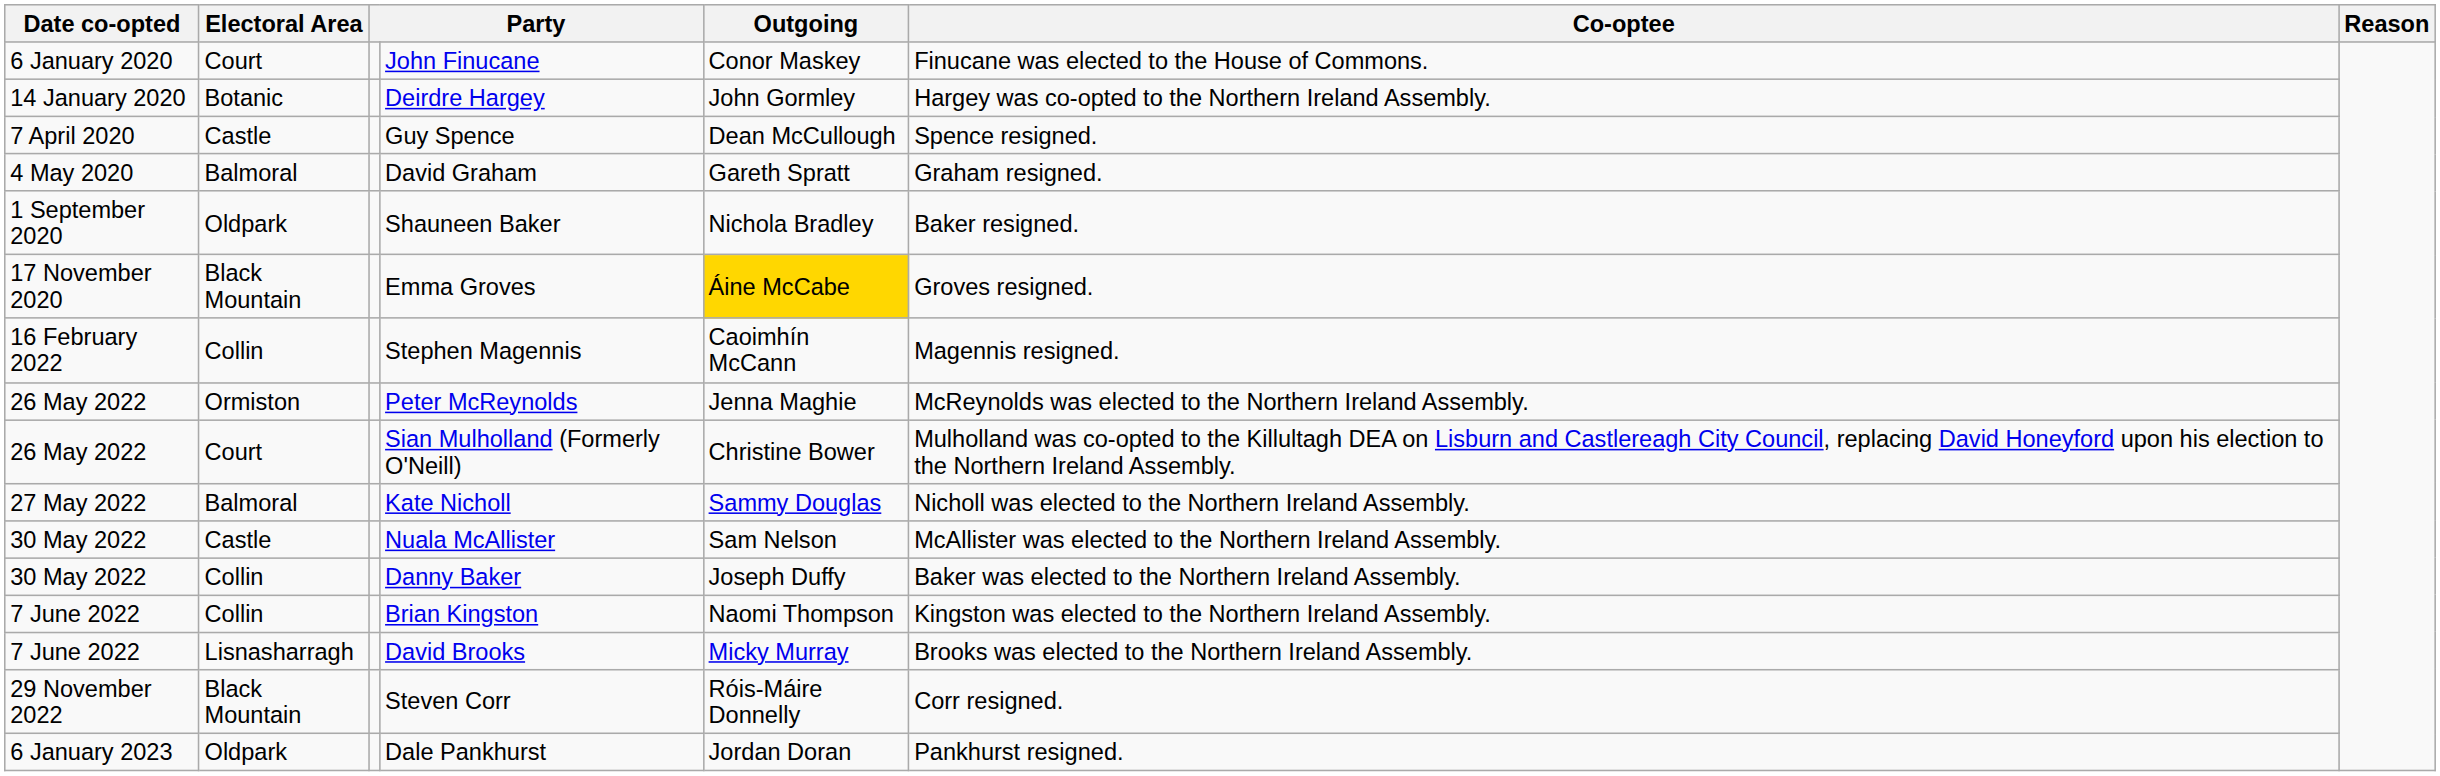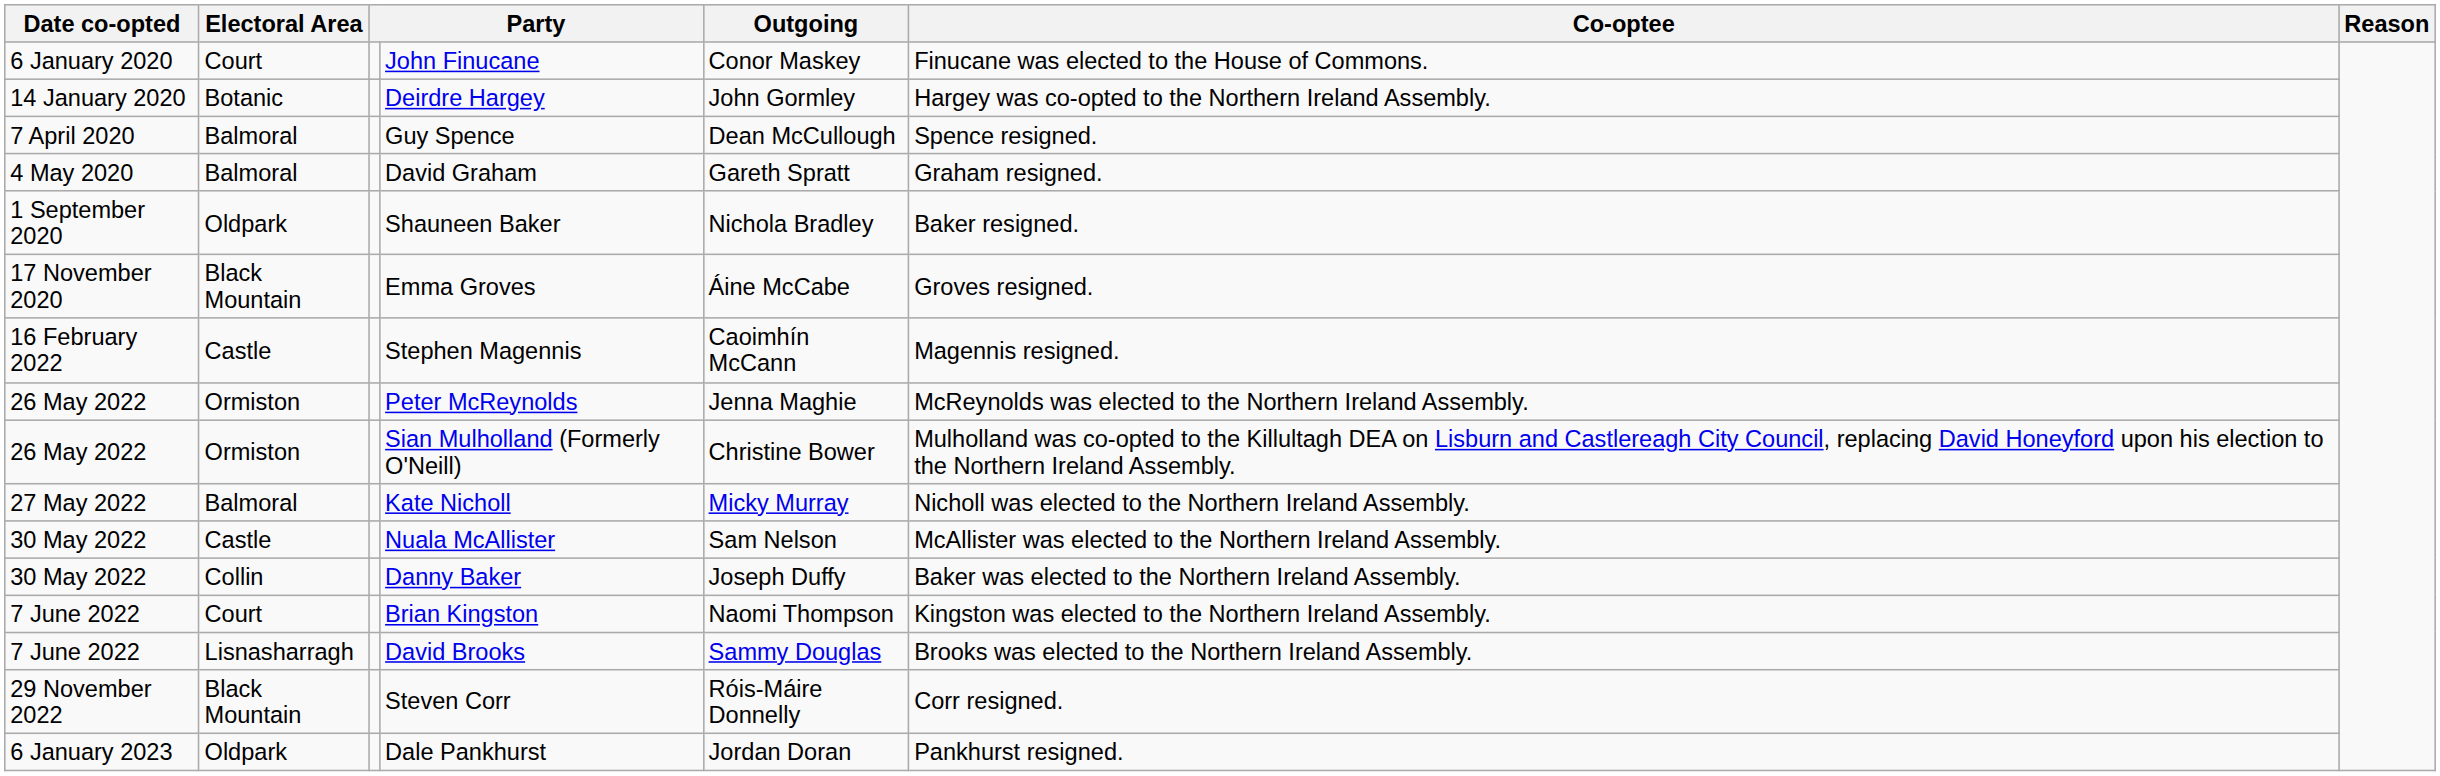Guy Spence | Electoral Area: Castle -> Balmoral
Emma Groves | Outgoing: gold background -> no background
Stephen Magennis | Electoral Area: Collin -> Castle
Sian Mulholland (Formerly O'Neill) | Electoral Area: Court -> Ormiston
Kate Nicholl | Outgoing: Sammy Douglas -> Micky Murray
Brian Kingston | Electoral Area: Collin -> Court
David Brooks | Outgoing: Micky Murray -> Sammy Douglas
